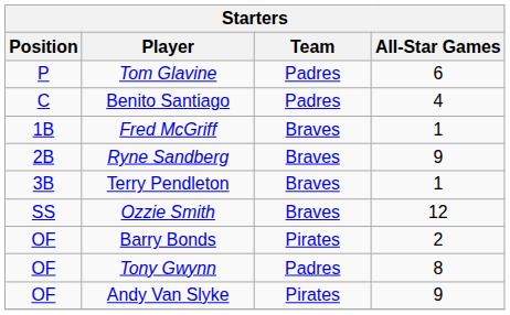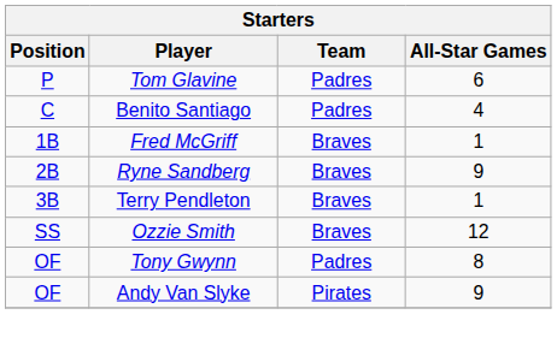- row: OF | Barry Bonds | Pirates | 2
